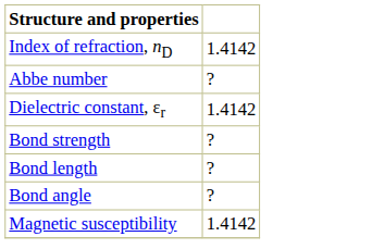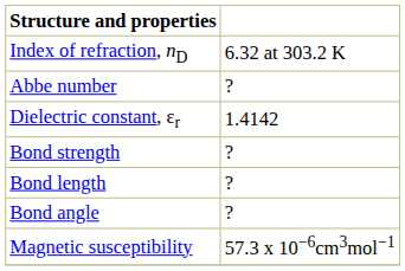Index of refraction, nD | column 2: 1.4142 -> 6.32 at 303.2 K
Magnetic susceptibility | column 2: 1.4142 -> 57.3 x 10−6cm3mol−1
